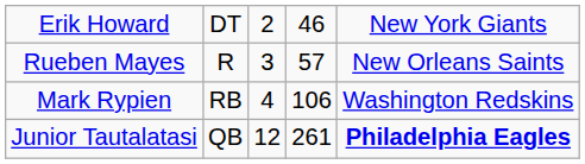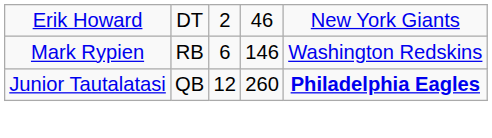- row: Rueben Mayes | R | 3 | 57 | New Orleans Saints
Mark Rypien | column 3: 4 -> 6
Mark Rypien | column 4: 106 -> 146
Junior Tautalatasi | column 4: 261 -> 260
